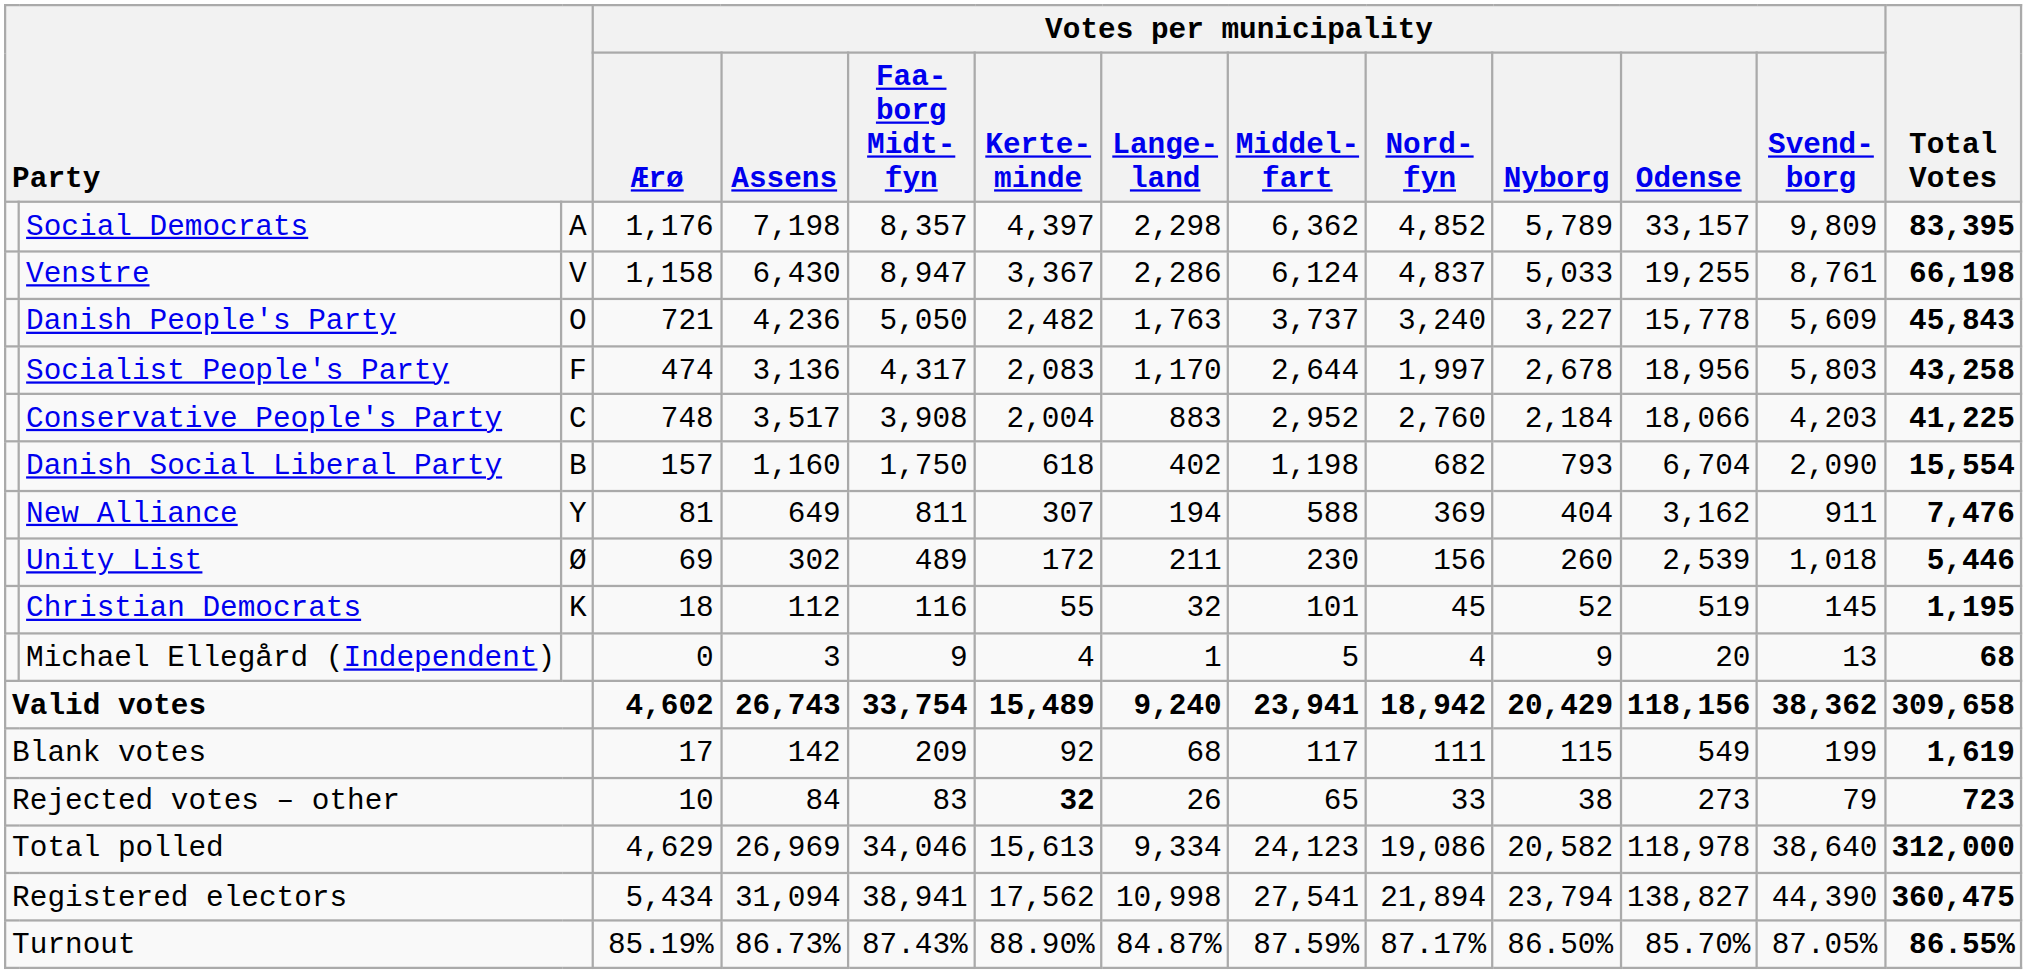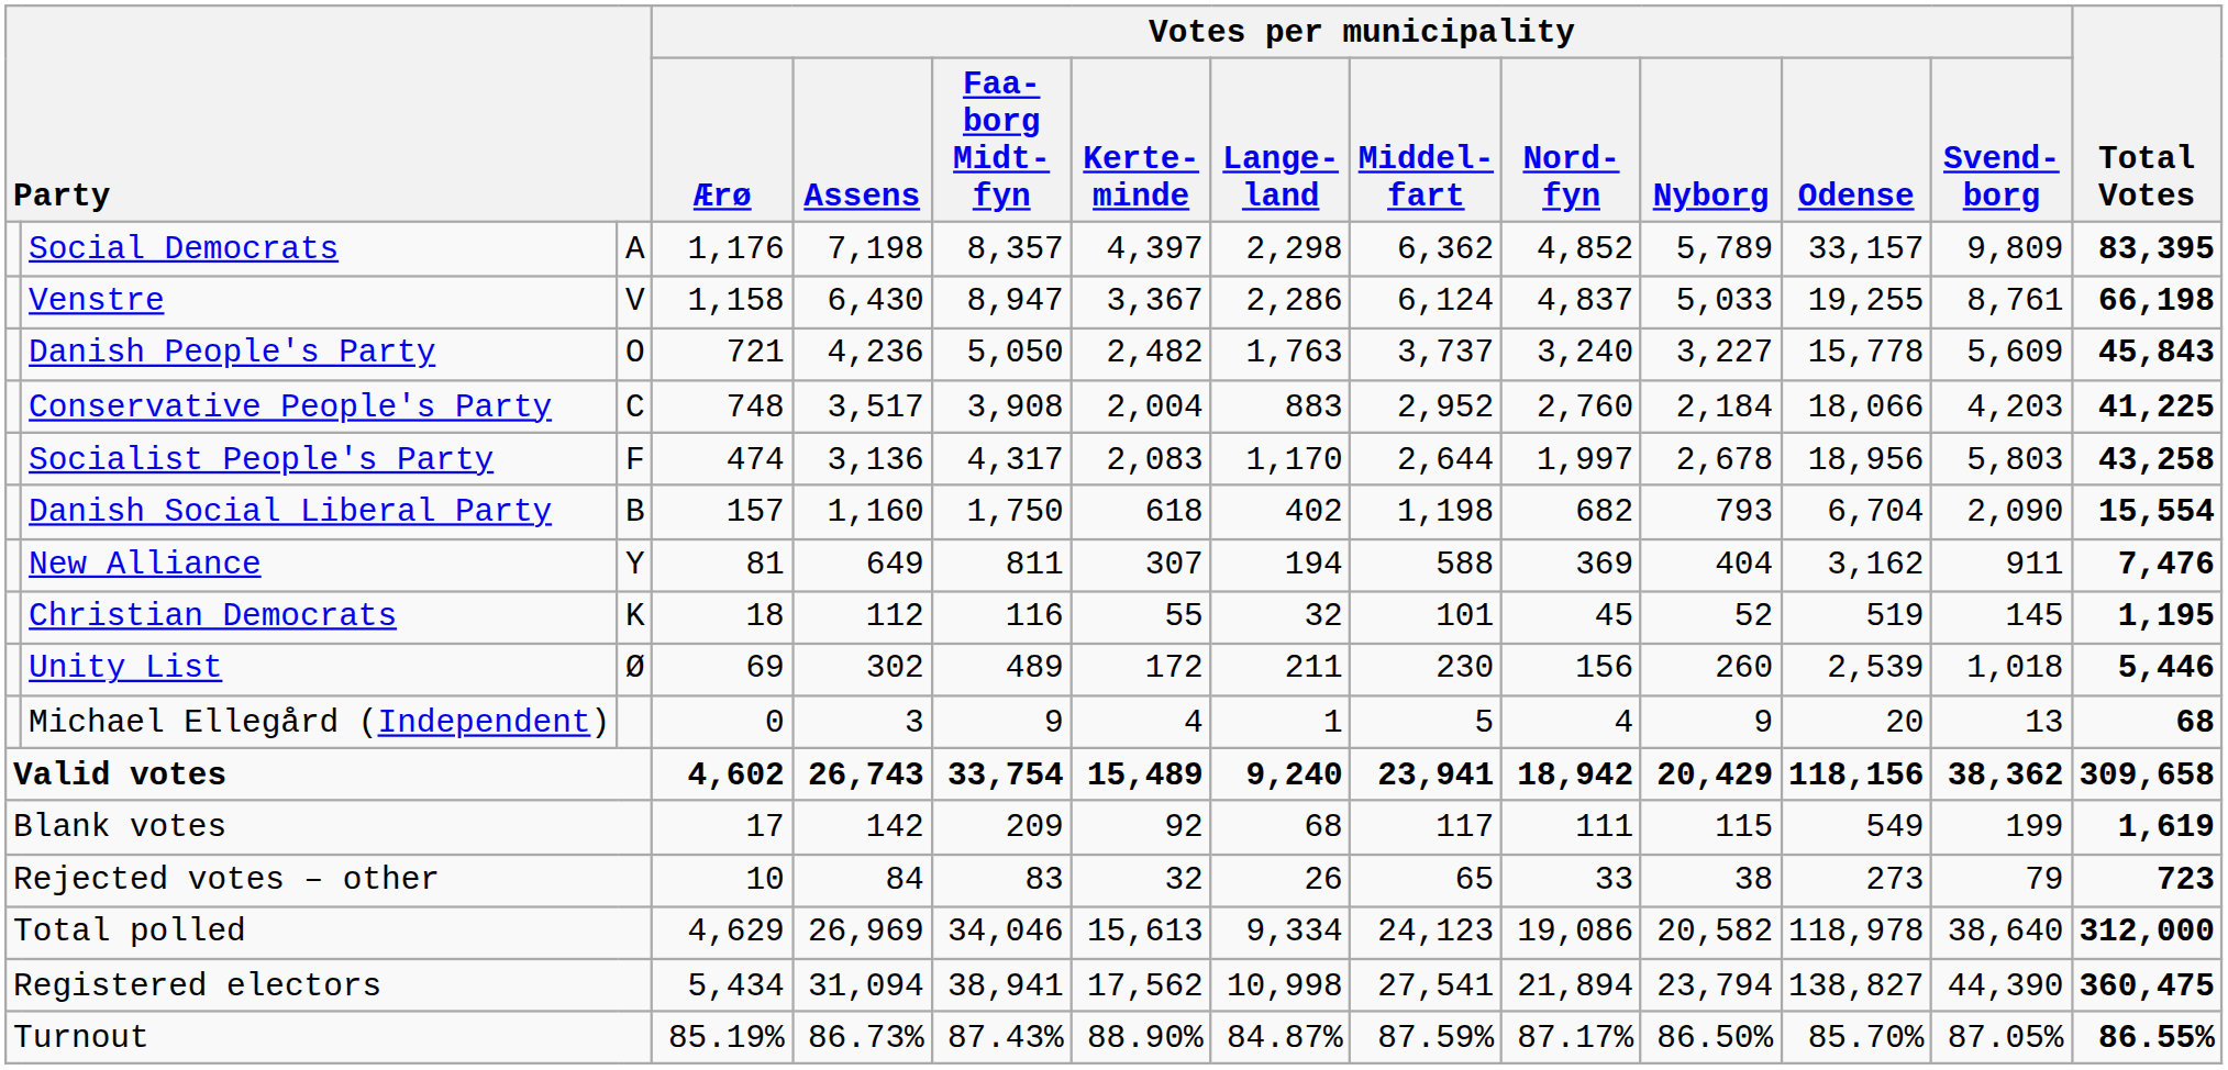rows swapped: Socialist People's Party <-> Conservative People's Party
rows swapped: Unity List <-> Christian Democrats
Rejected votes – other | Votes per municipality / Kerte- minde: bold -> normal
